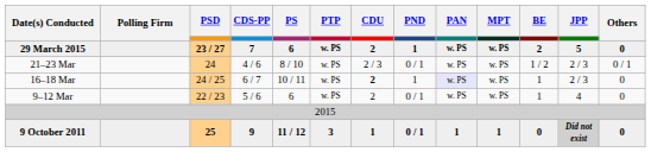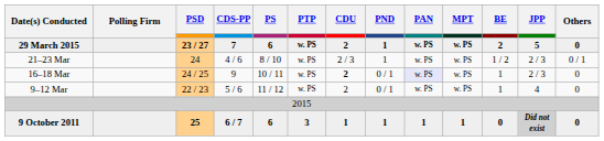21–23 Mar | PND: 0 / 1 -> 1
16–18 Mar | CDS-PP: 6 / 7 -> 9
16–18 Mar | PND: 1 -> 0 / 1
9–12 Mar | PS: 6 -> 11 / 12
9 October 2011 | CDS-PP: 9 -> 6 / 7
9 October 2011 | PS: 11 / 12 -> 6
9 October 2011 | PND: 0 / 1 -> 1
